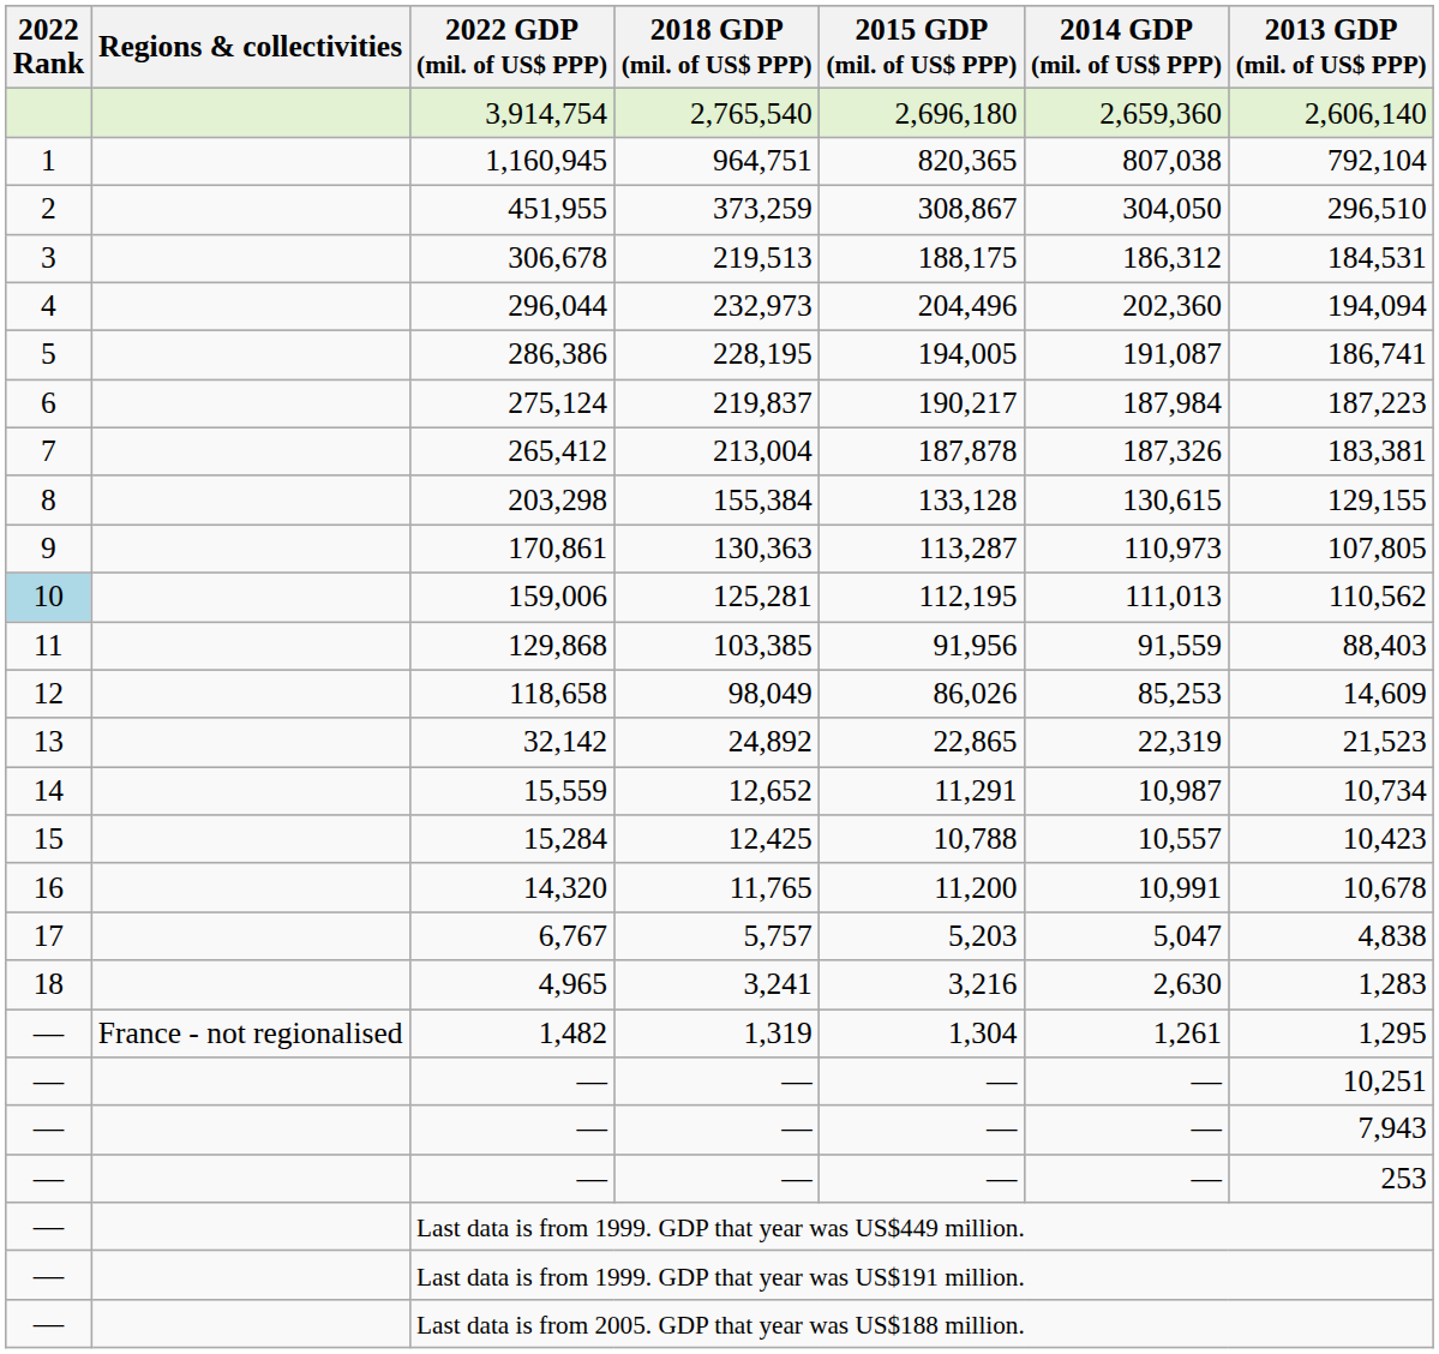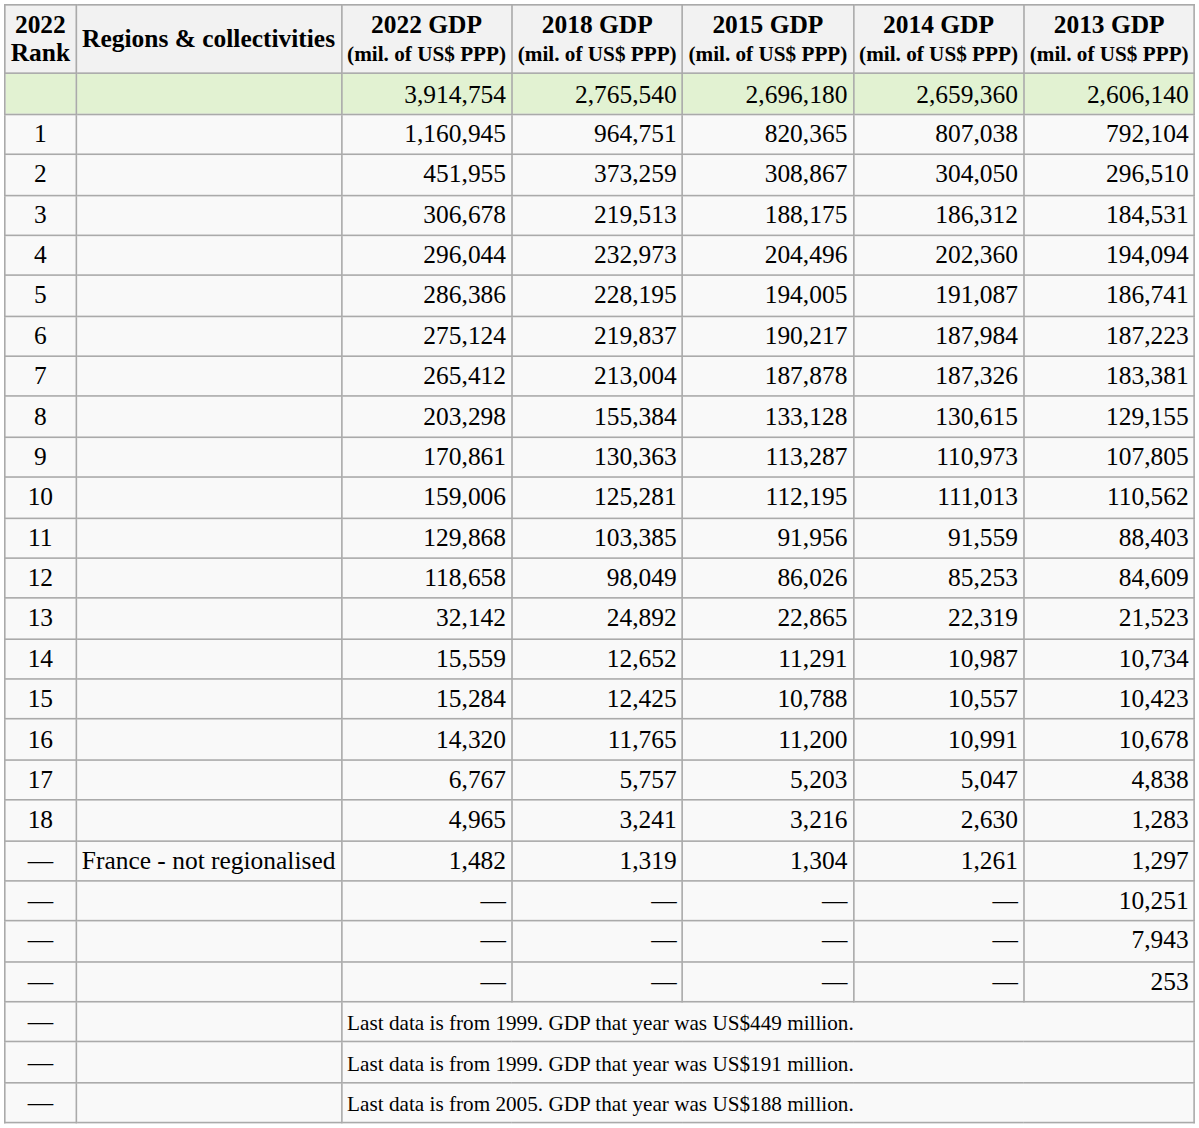159,006 | 2022 Rank: lightblue background -> no background
118,658 | 2013 GDP (mil. of US$ PPP): 14,609 -> 84,609
1,482 | 2013 GDP (mil. of US$ PPP): 1,295 -> 1,297
